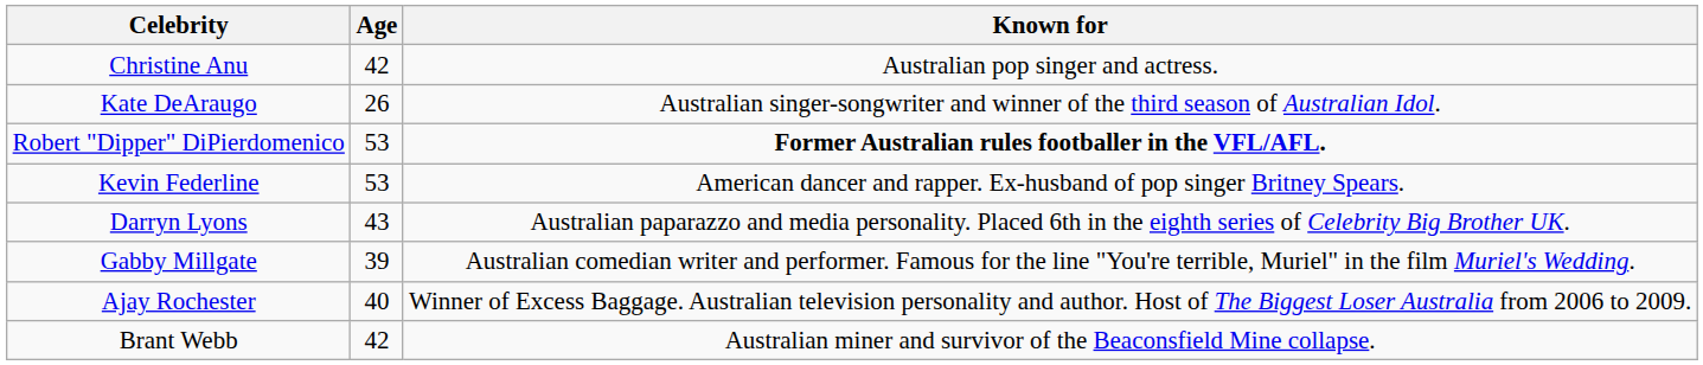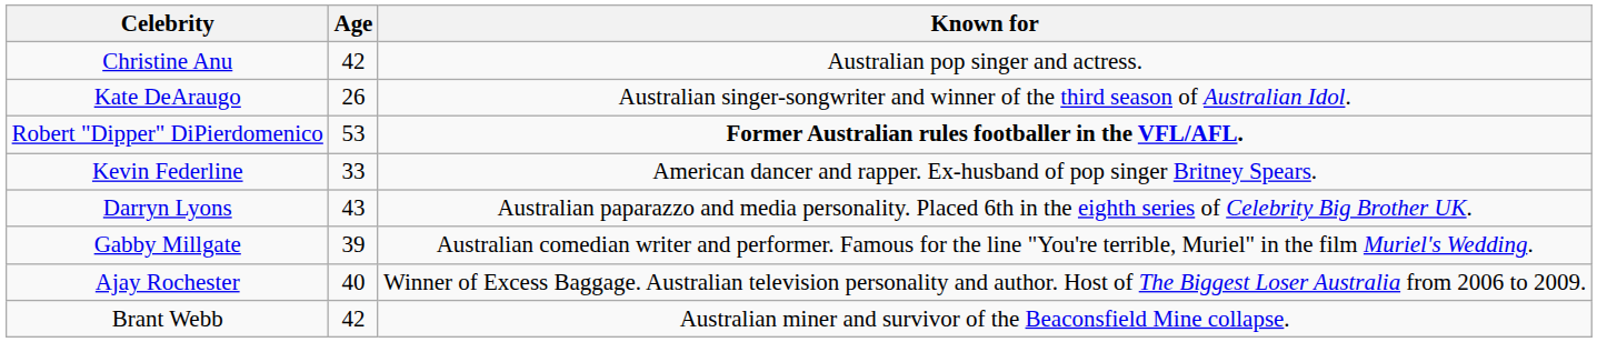Kevin Federline | Age: 53 -> 33
